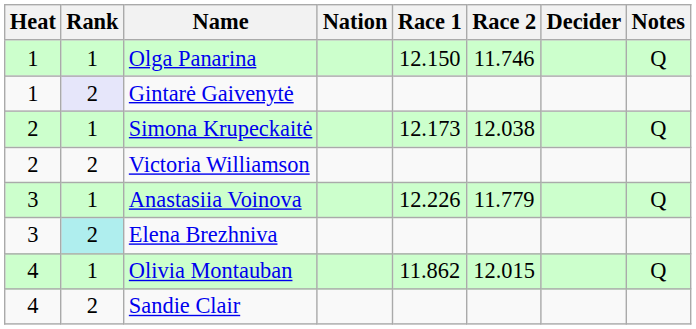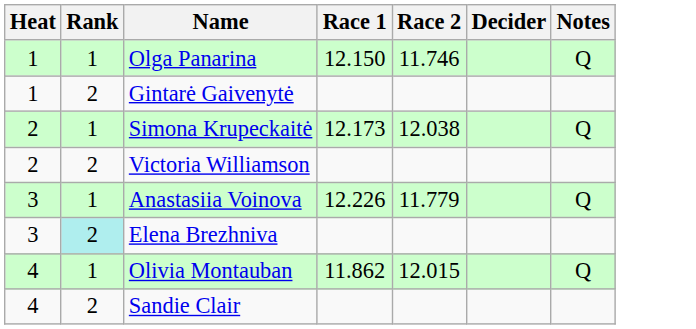- column: Nation
Gintarė Gaivenytė | Rank: lavender background -> no background
